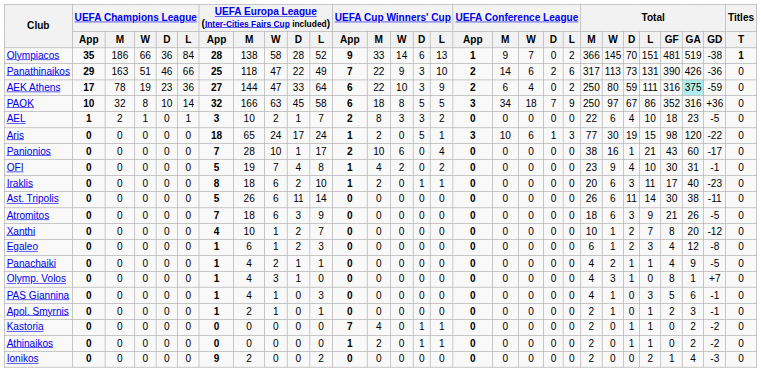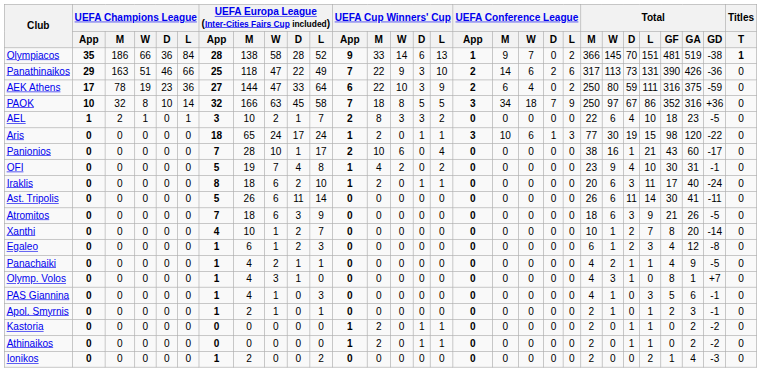AEK Athens | Total / GA: paleturquoise background -> no background
PAOK | UEFA Cup Winners' Cup / App: 6 -> 7
Aris | UEFA Cup Winners' Cup / D: 5 -> 1
Iraklis | Total / GD: -23 -> -24
Ast. Tripolis | Total / GA: 38 -> 41
Xanthi | Total / GD: -12 -> -14
Kastoria | UEFA Cup Winners' Cup / App: 7 -> 1
Kastoria | UEFA Cup Winners' Cup / M: 4 -> 2
Ionikos | UEFA Europa League (Inter-Cities Fairs Cup included) / App: 9 -> 1
